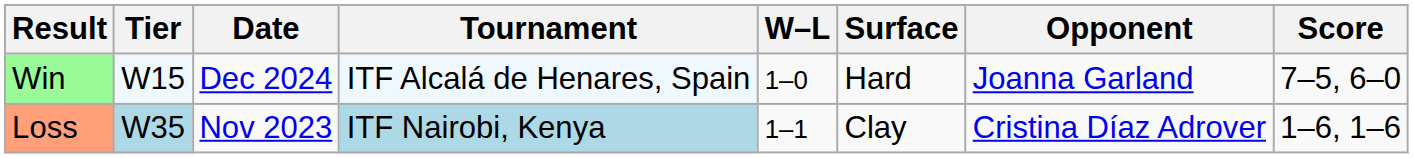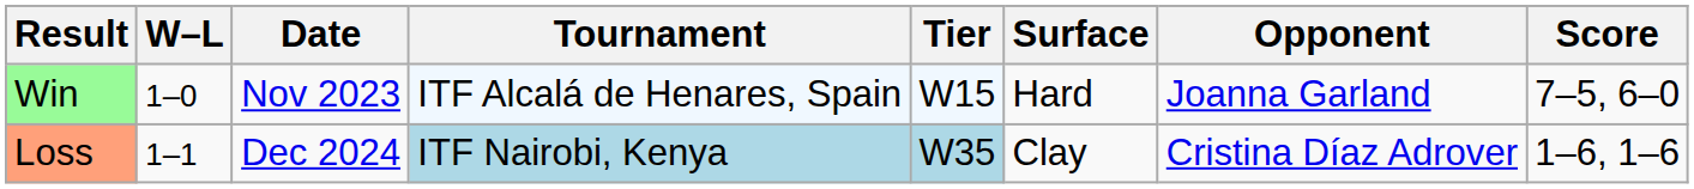columns swapped: W–L <-> Tier
Win | Date: Dec 2024 -> Nov 2023
Loss | Date: Nov 2023 -> Dec 2024
